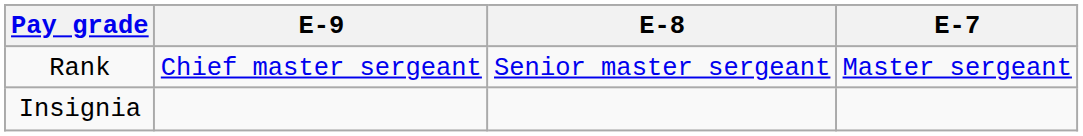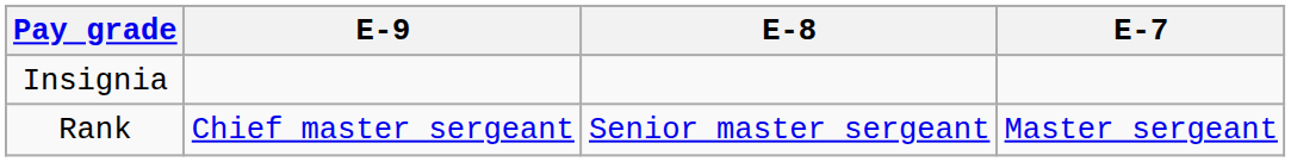rows swapped: Insignia <-> Rank
